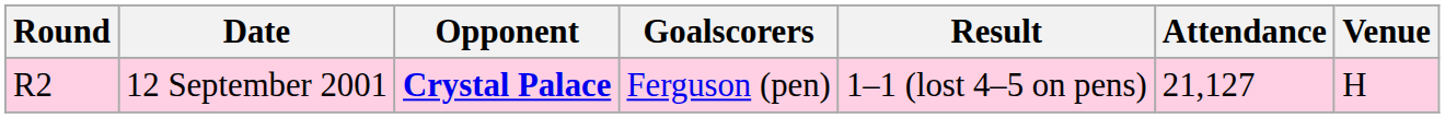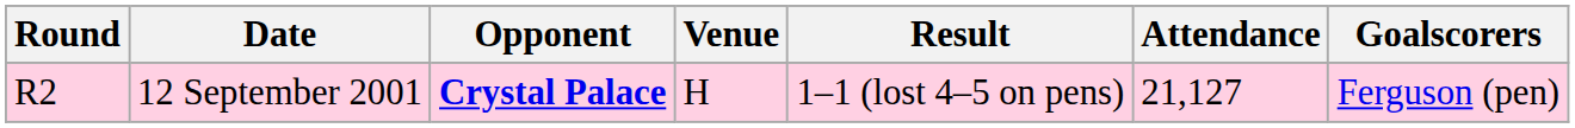columns swapped: Venue <-> Goalscorers
